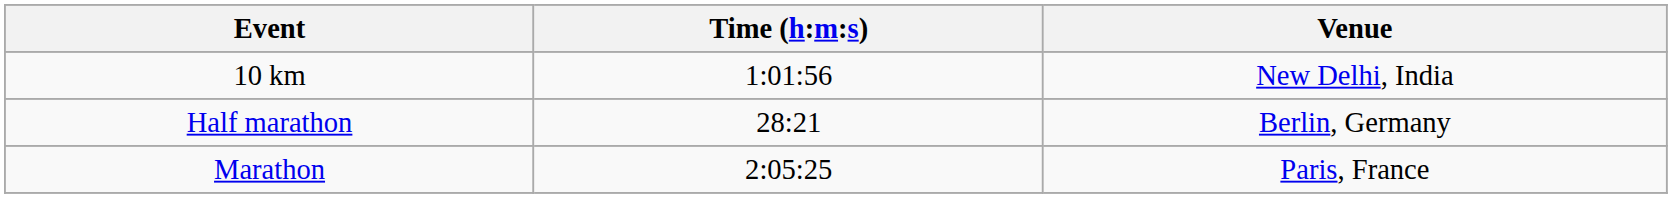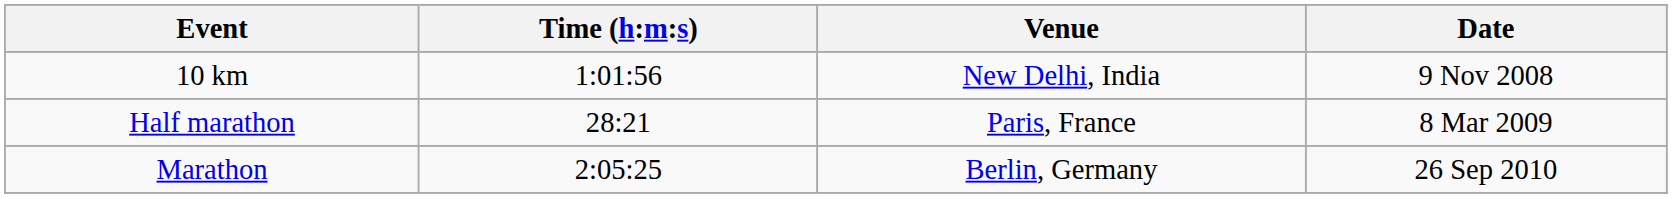+ column: Date | 9 Nov 2008 | 8 Mar 2009 | 26 Sep 2010
Half marathon | Venue: Berlin, Germany -> Paris, France
Marathon | Venue: Paris, France -> Berlin, Germany
